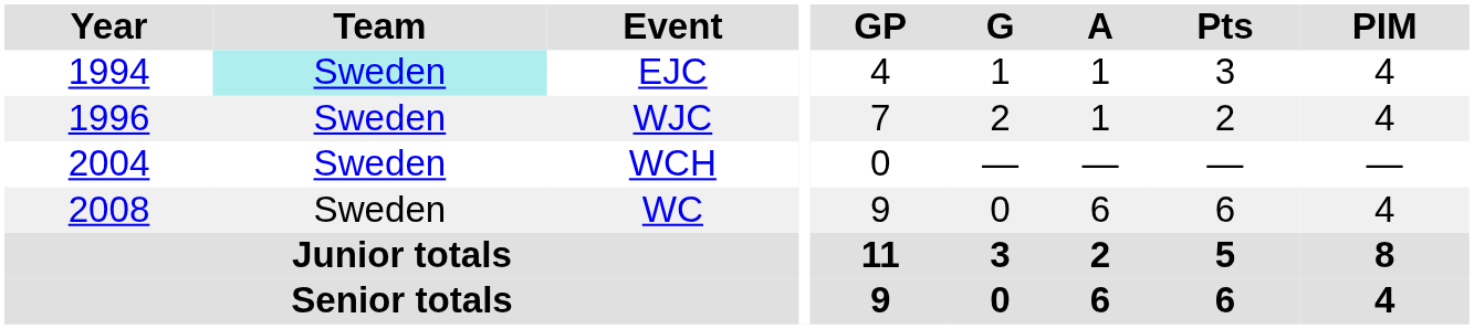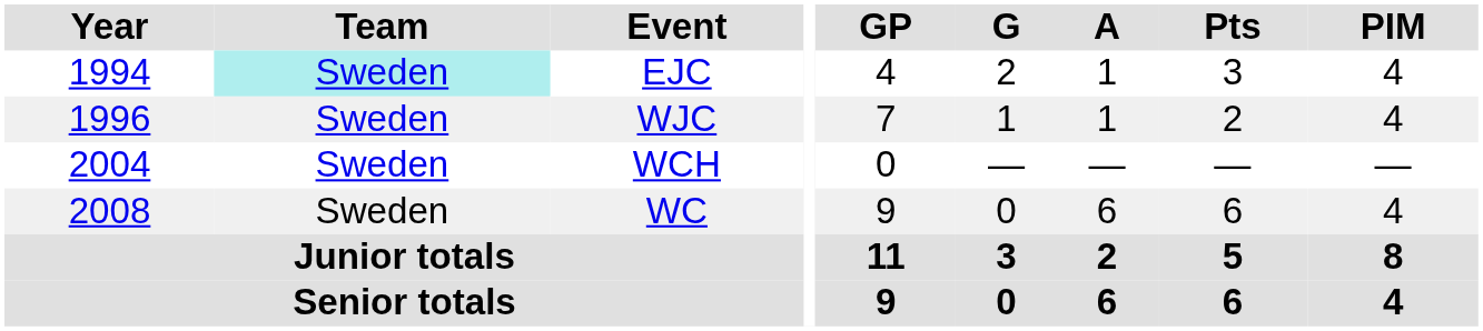EJC | G: 1 -> 2
WJC | G: 2 -> 1
